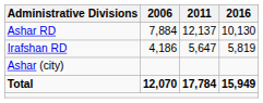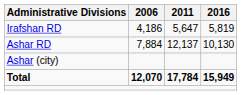rows swapped: Ashar RD <-> Irafshan RD
